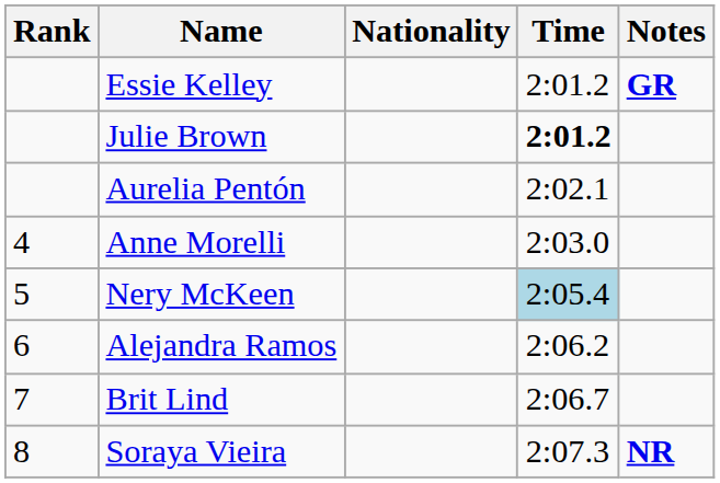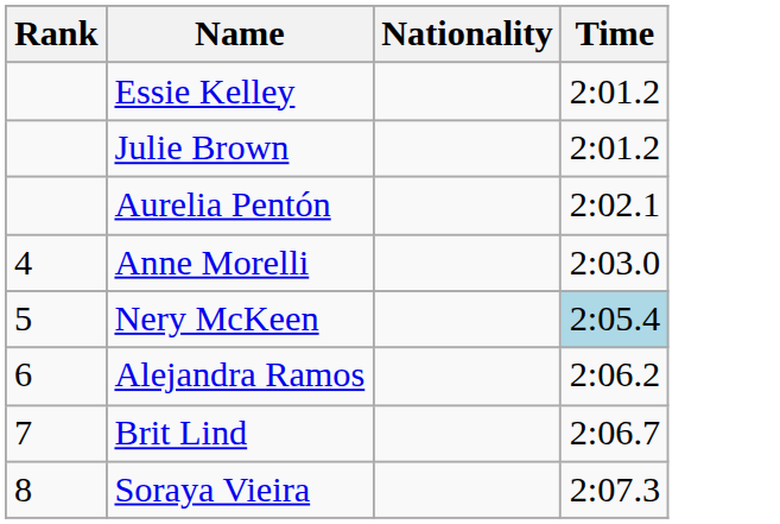- column: Notes | GR | NR
Julie Brown | Time: bold -> normal
